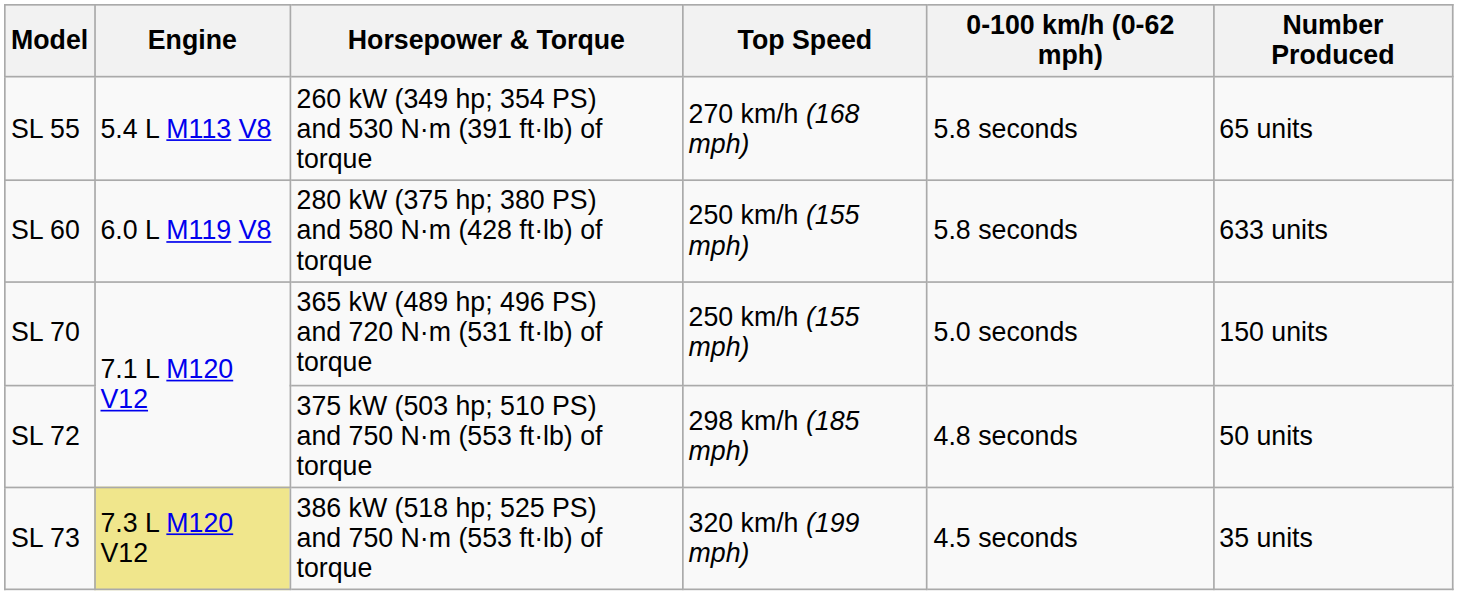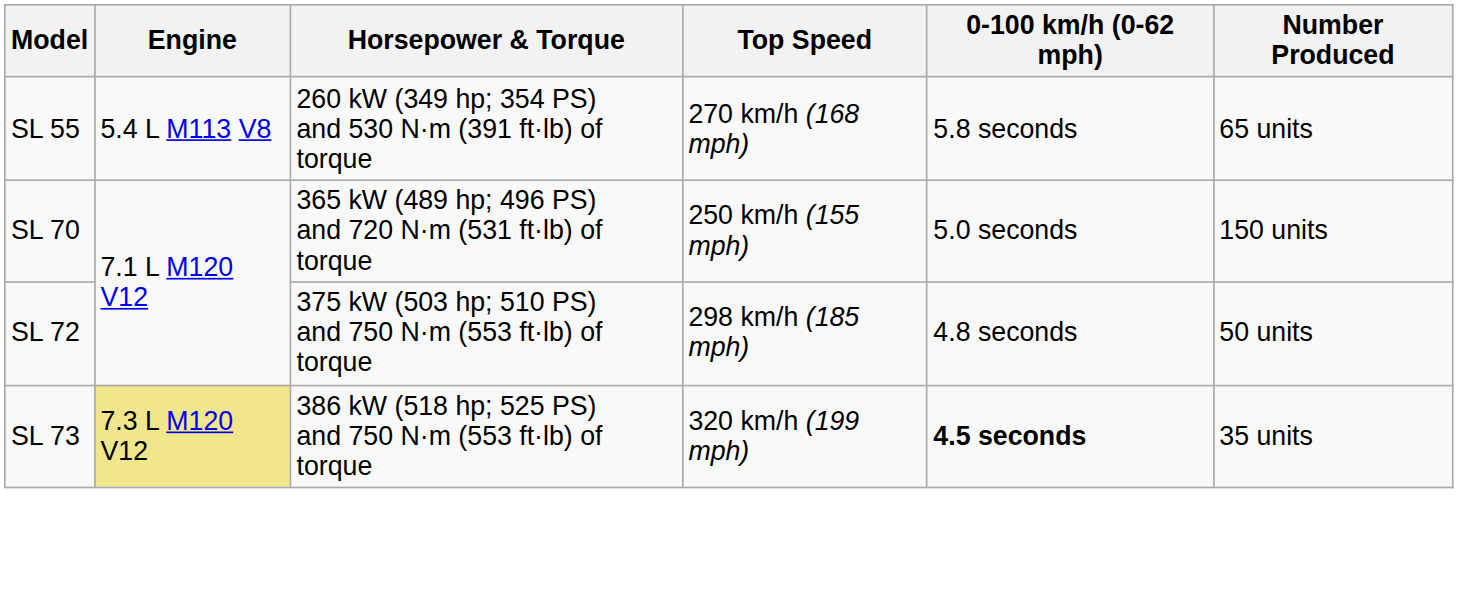- row: SL 60 | 6.0 L M119 V8 | 280 kW (375 hp; 380 PS) and 580 N·m (428 ft·lb) of torque | 250 km/h (155 mph) | 5.8 seconds | 633 units
SL 73 | 0-100 km/h (0-62 mph): normal -> bold
